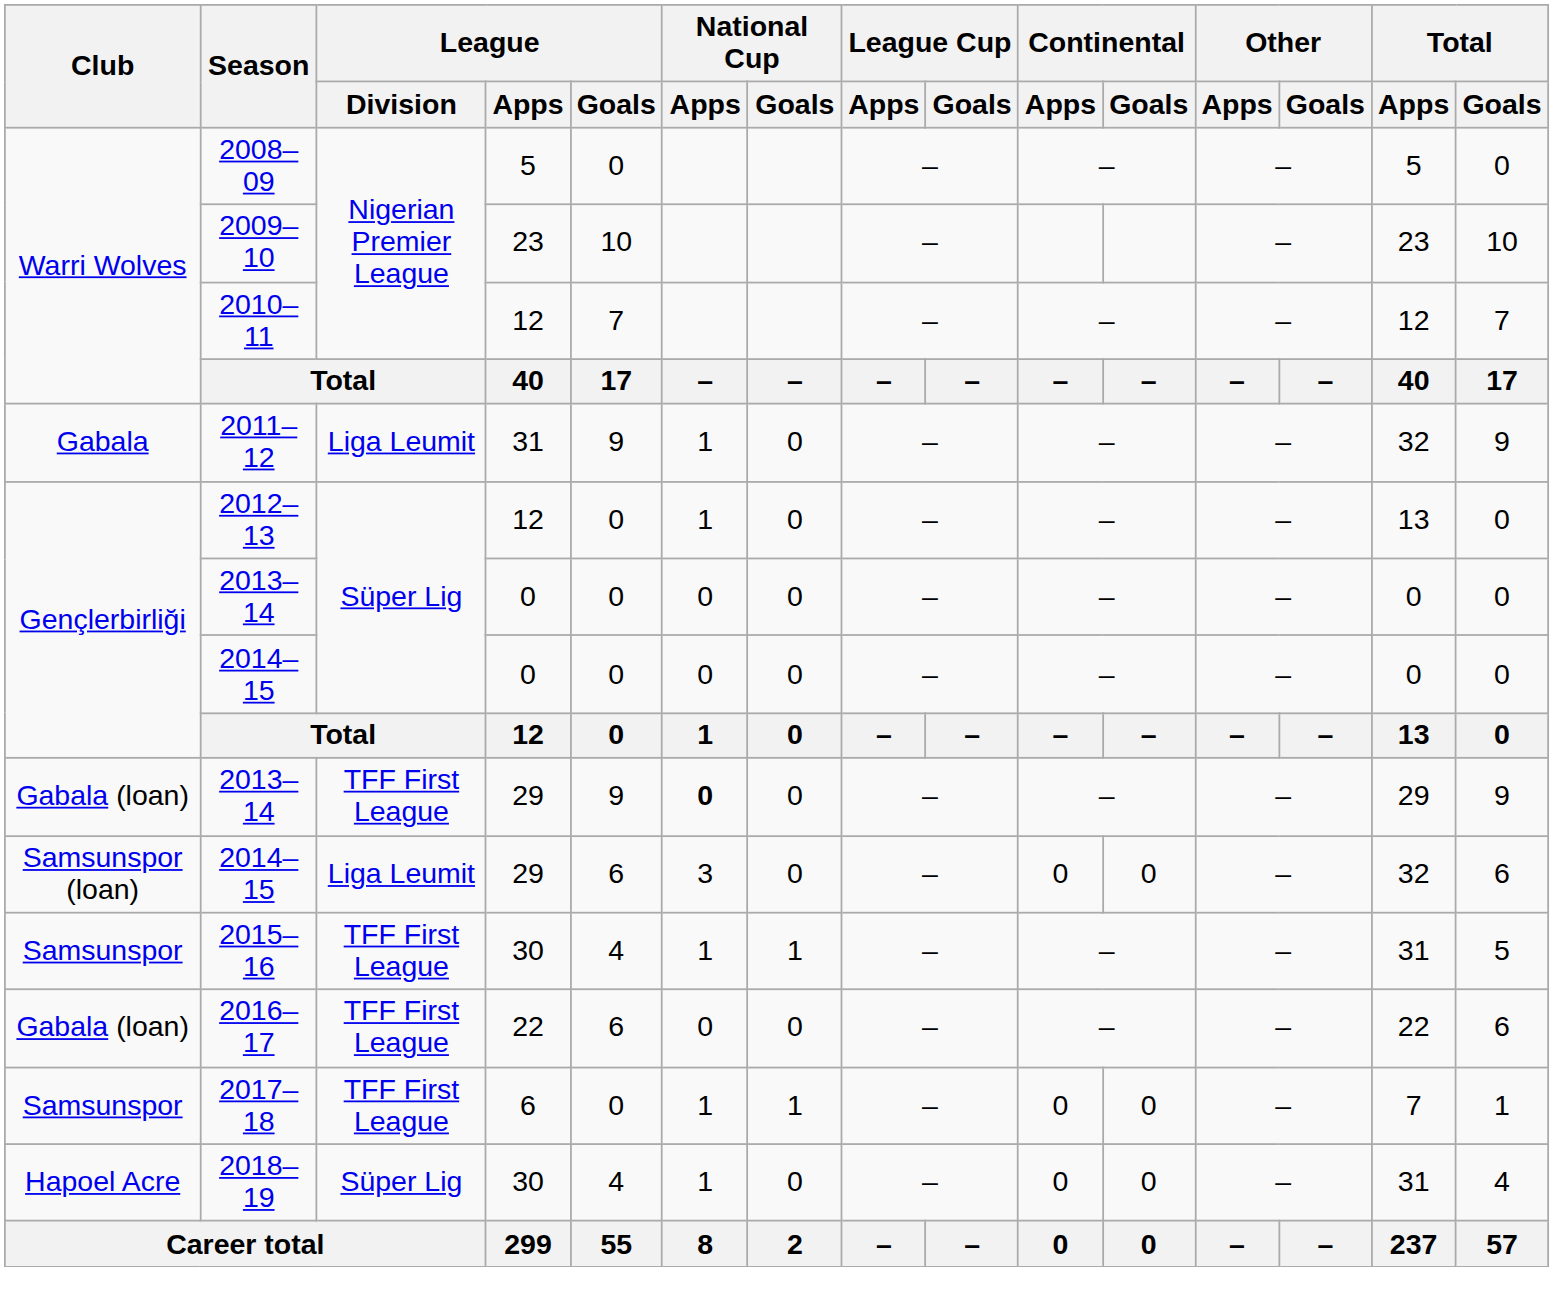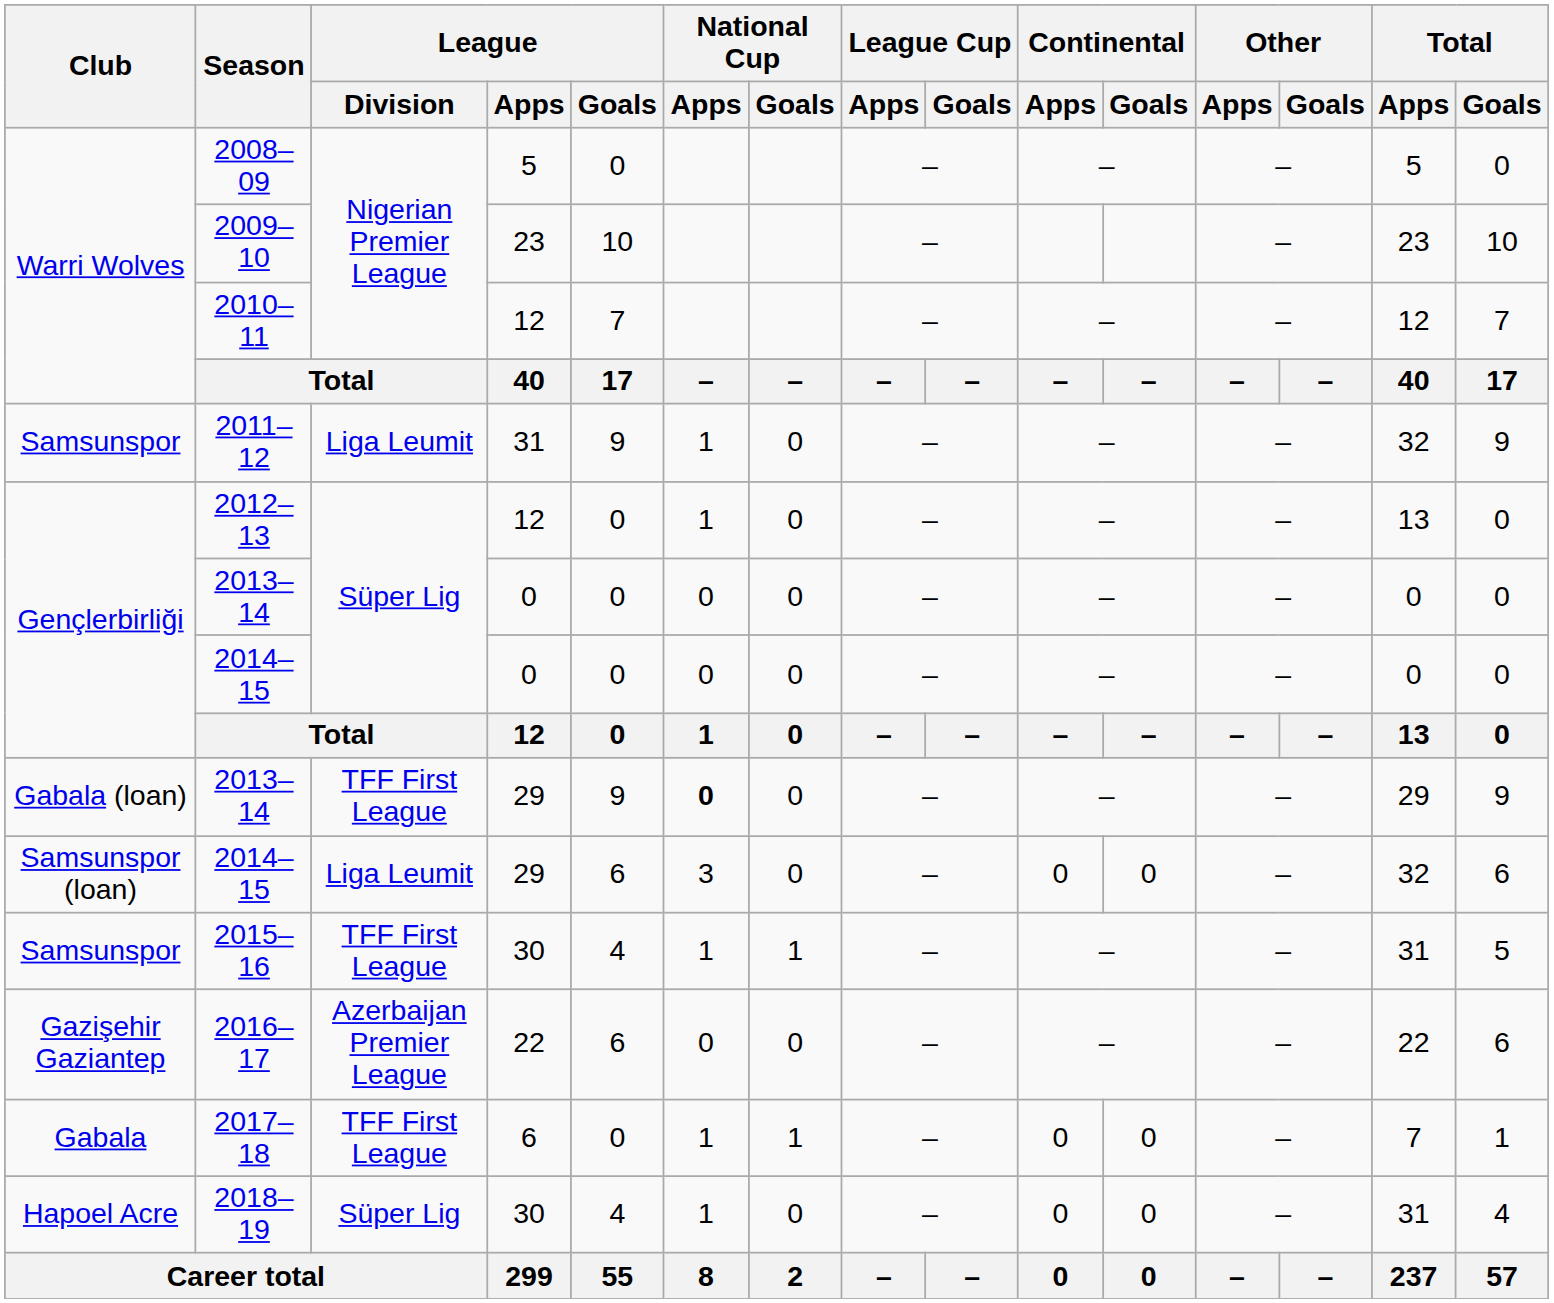2011–12 | Club: Gabala -> Samsunspor
2016–17 | Club: Gabala (loan) -> Gazişehir Gaziantep
2016–17 | League / Division: TFF First League -> Azerbaijan Premier League
2017–18 | Club: Samsunspor -> Gabala
